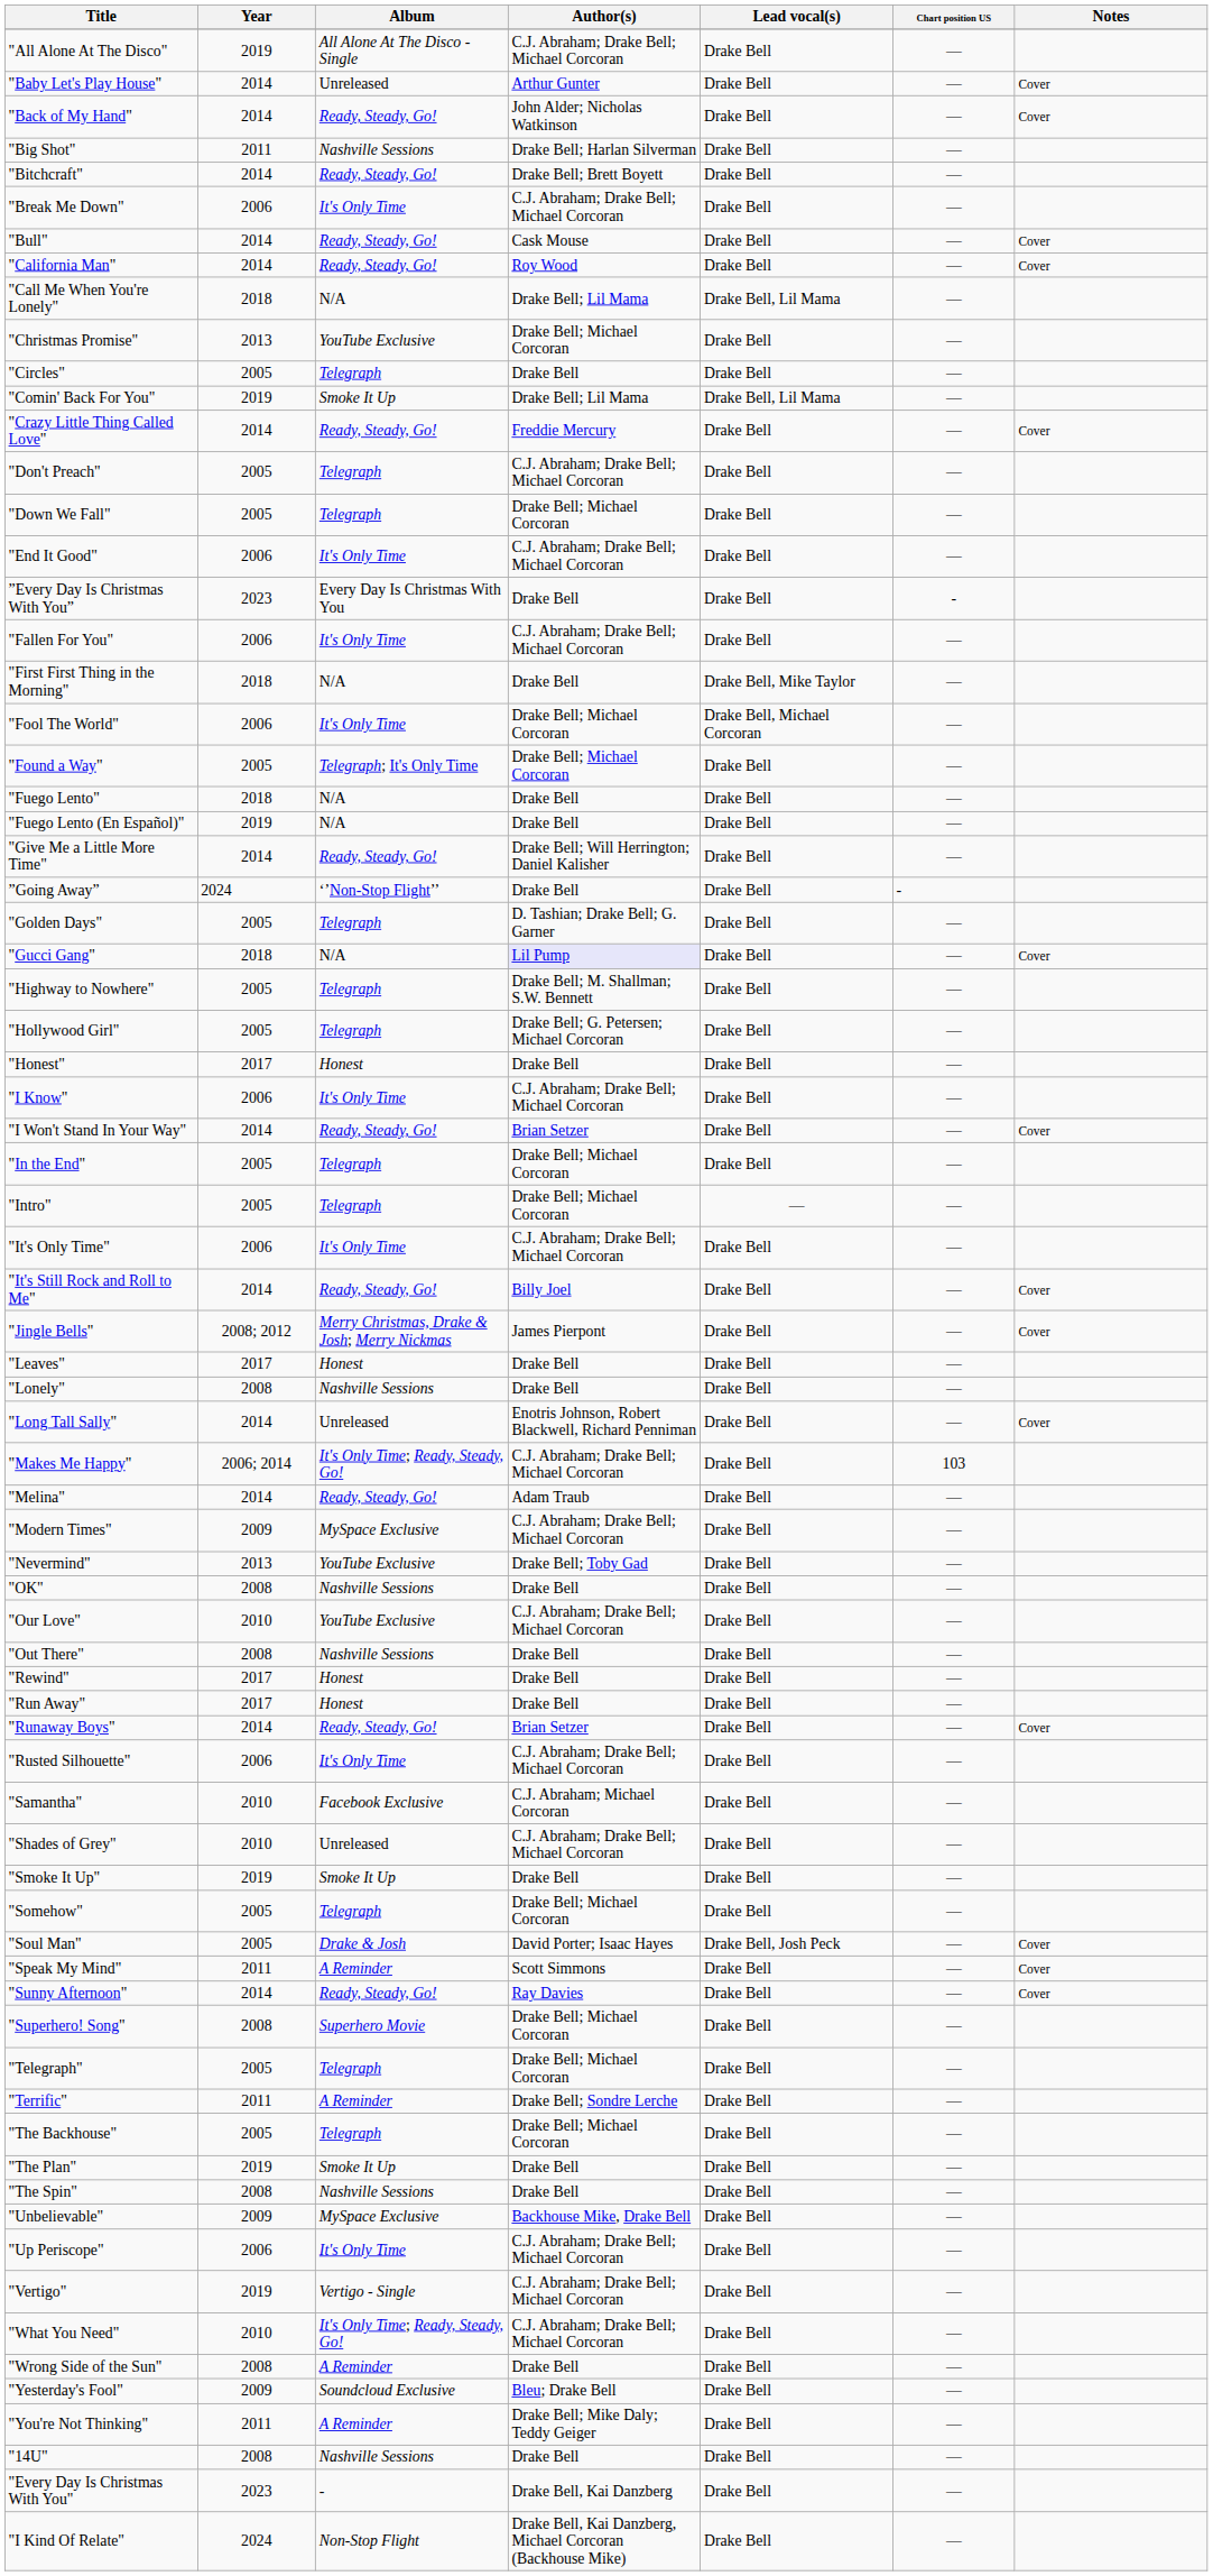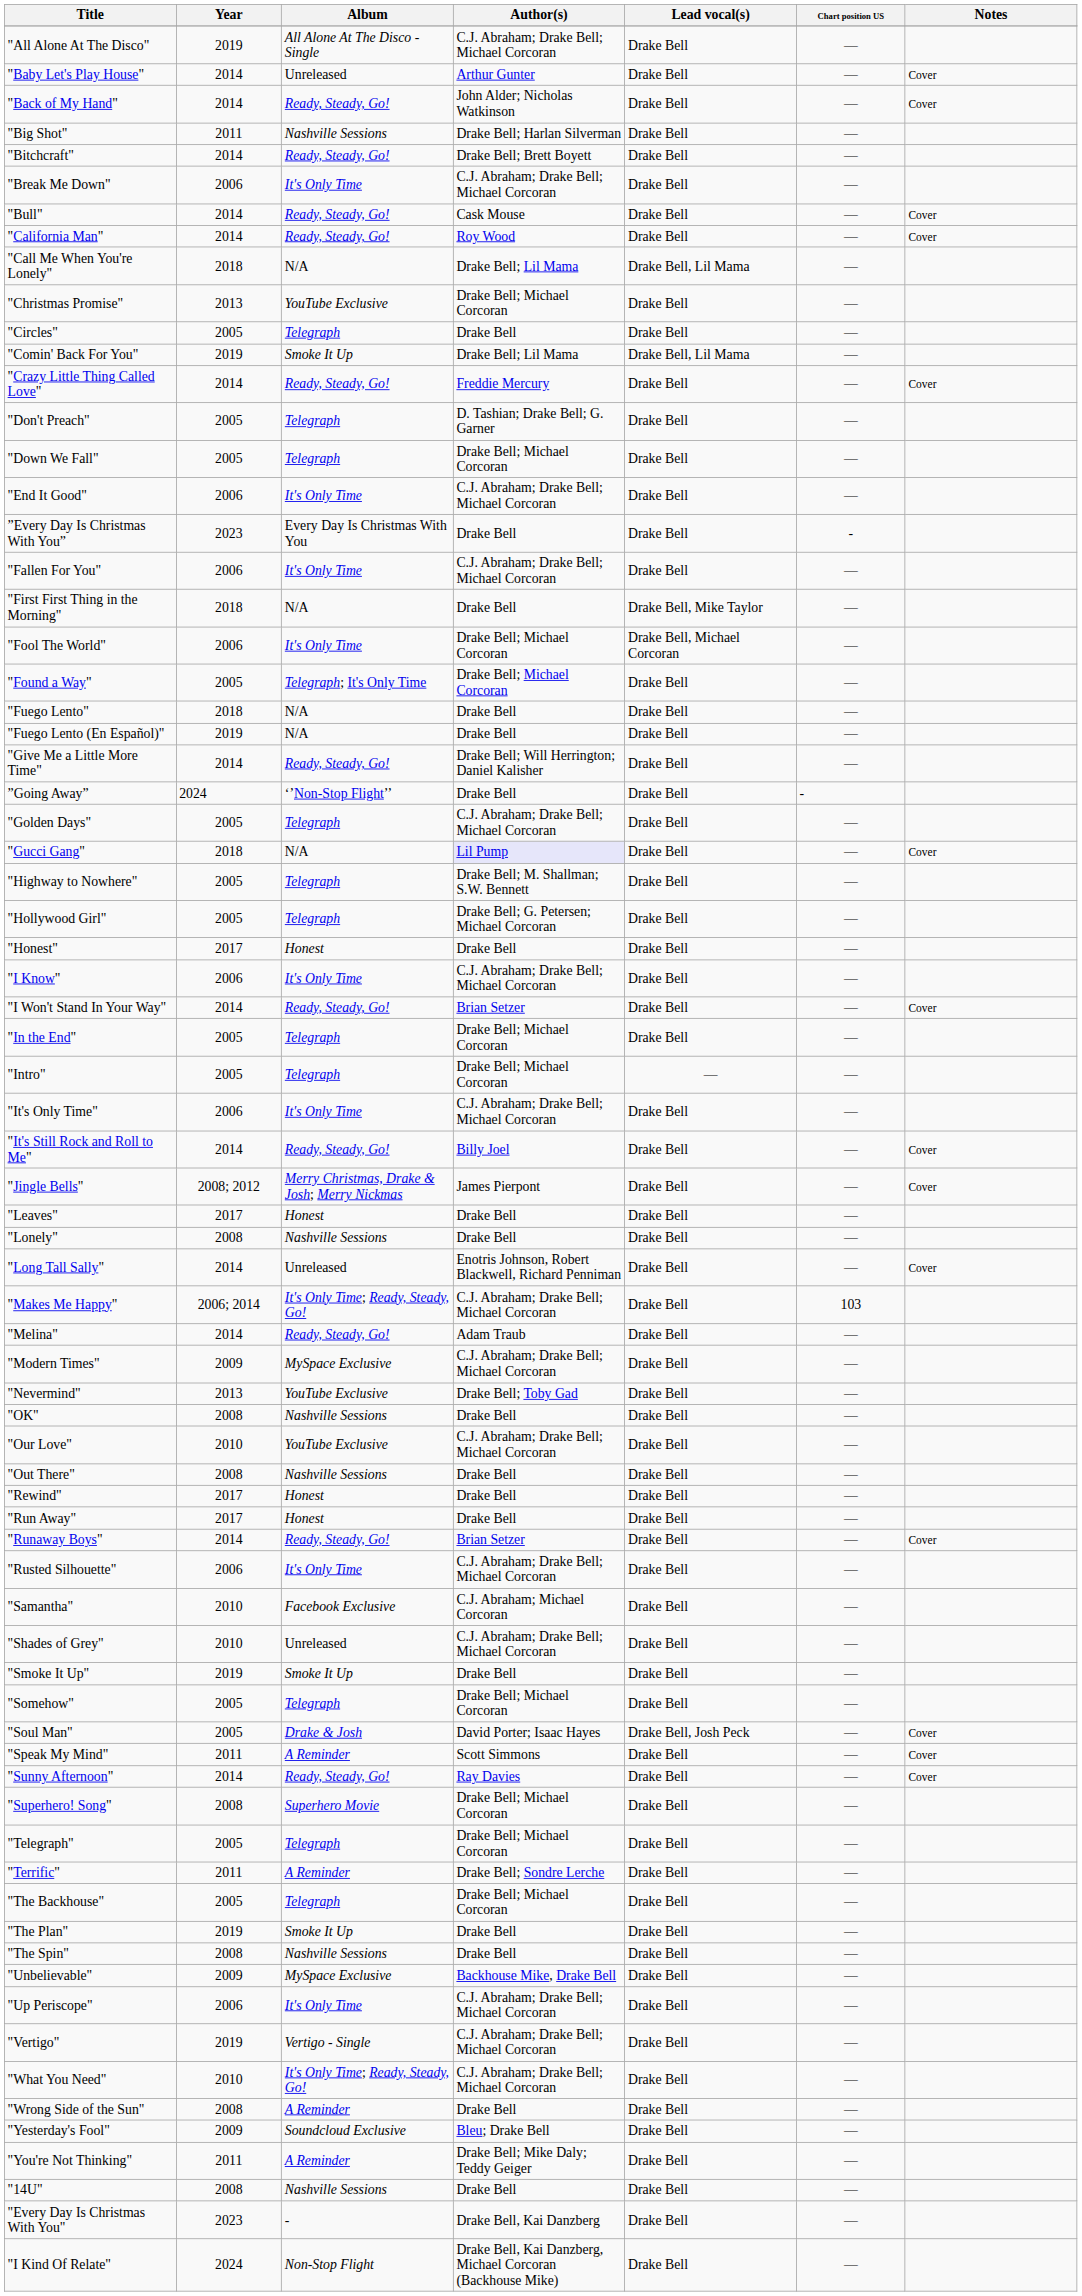"Don't Preach" | Author(s): C.J. Abraham; Drake Bell; Michael Corcoran -> D. Tashian; Drake Bell; G. Garner
"Golden Days" | Author(s): D. Tashian; Drake Bell; G. Garner -> C.J. Abraham; Drake Bell; Michael Corcoran
